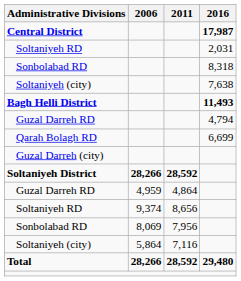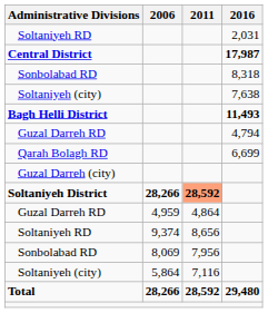rows swapped: Central District <-> Soltaniyeh RD / 2,031
Soltaniyeh District | 2011: no background -> lightsalmon background
